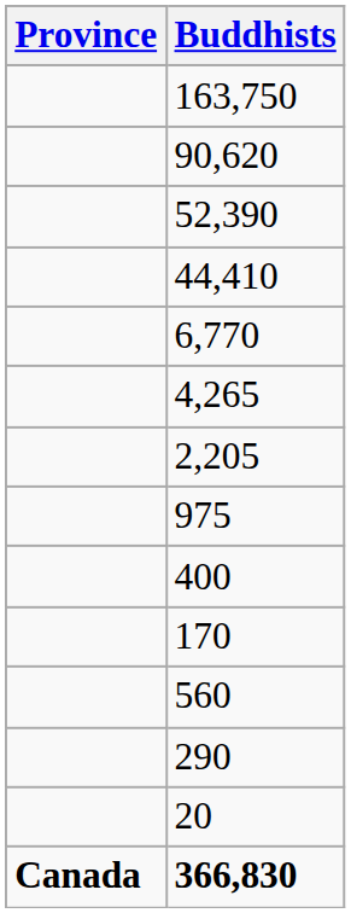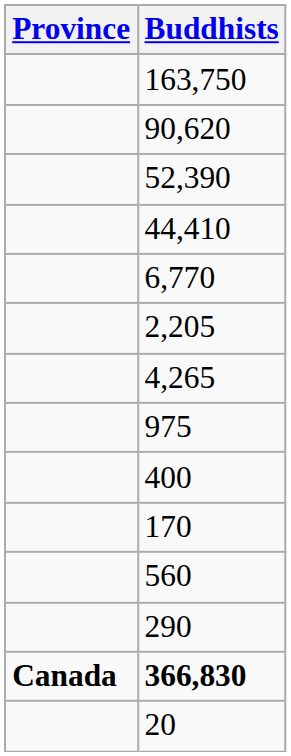rows swapped: 4,265 <-> 2,205
rows swapped: 20 <-> 366,830
